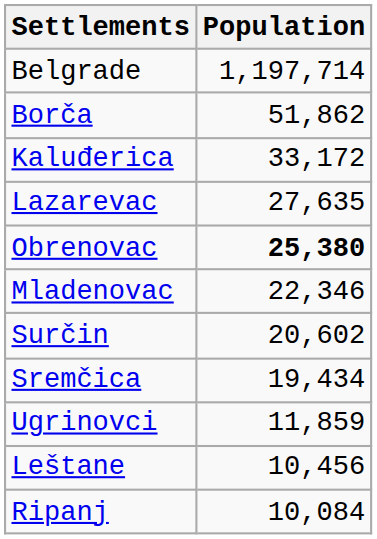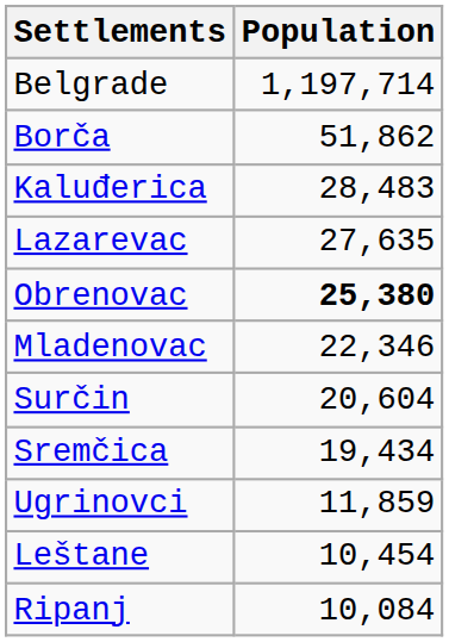Kaluđerica | Population: 33,172 -> 28,483
Surčin | Population: 20,602 -> 20,604
Leštane | Population: 10,456 -> 10,454
